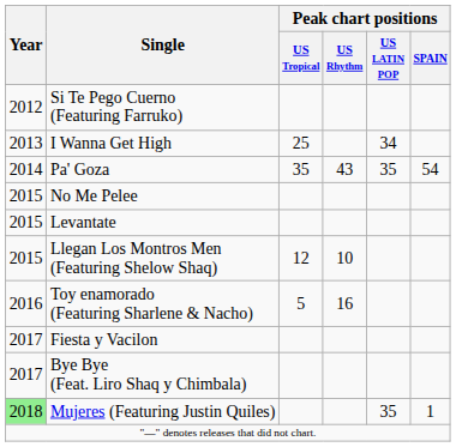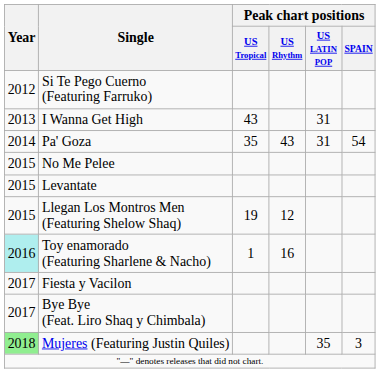I Wanna Get High | Peak chart positions / US Tropical: 25 -> 43
I Wanna Get High | Peak chart positions / US LATIN POP: 34 -> 31
Pa' Goza | Peak chart positions / US LATIN POP: 35 -> 31
Llegan Los Montros Men (Featuring Shelow Shaq) | Peak chart positions / US Tropical: 12 -> 19
Llegan Los Montros Men (Featuring Shelow Shaq) | Peak chart positions / US Rhythm: 10 -> 12
Toy enamorado (Featuring Sharlene & Nacho) | Year: no background -> paleturquoise background
Toy enamorado (Featuring Sharlene & Nacho) | Peak chart positions / US Tropical: 5 -> 1
Mujeres (Featuring Justin Quiles) | Peak chart positions / SPAIN: 1 -> 3
